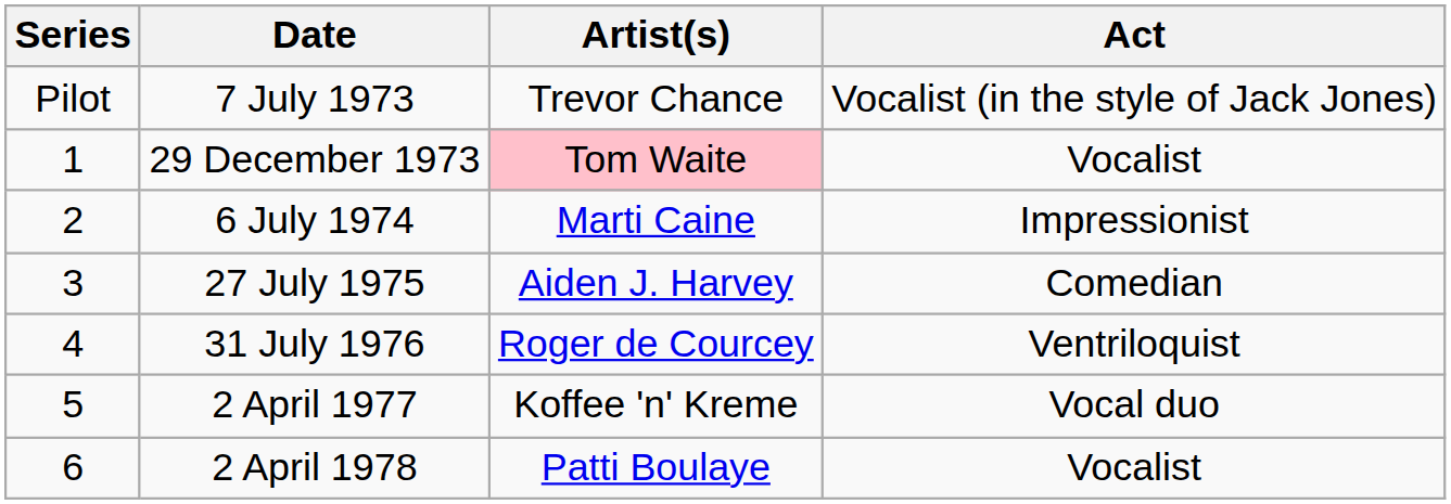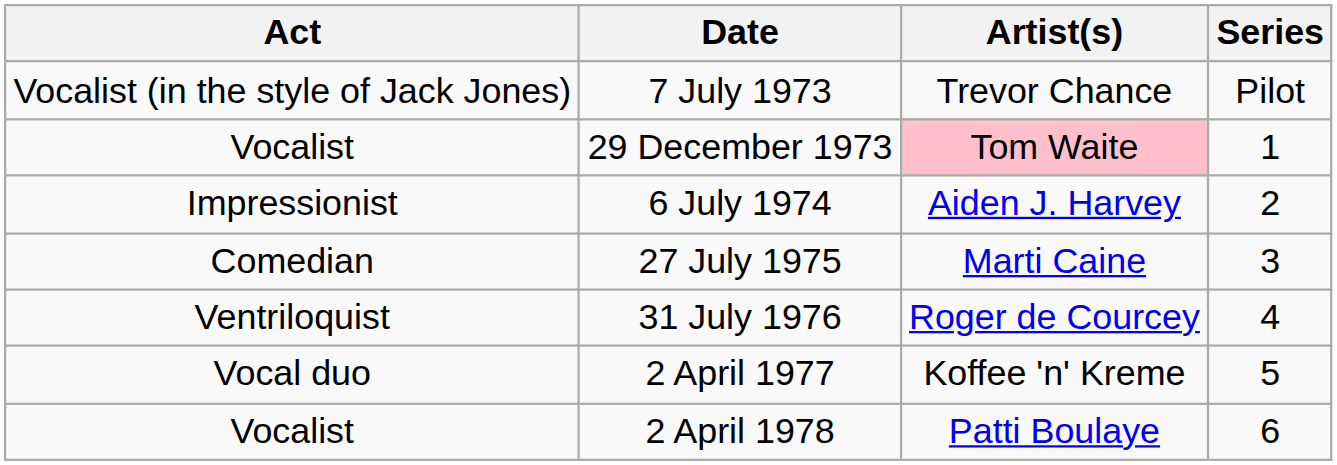columns swapped: Series <-> Act
6 July 1974 | Artist(s): Marti Caine -> Aiden J. Harvey
27 July 1975 | Artist(s): Aiden J. Harvey -> Marti Caine
